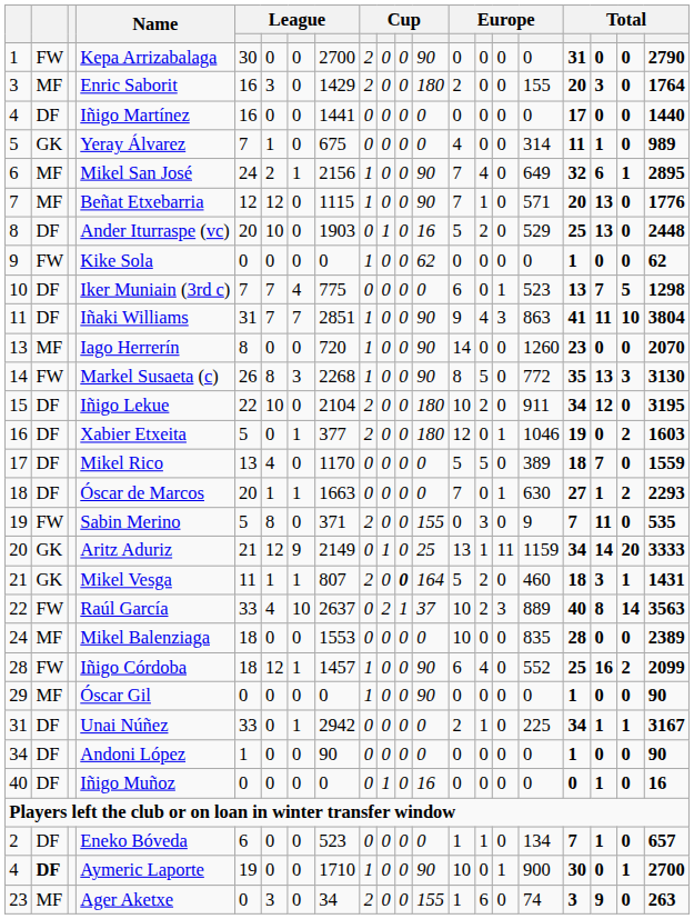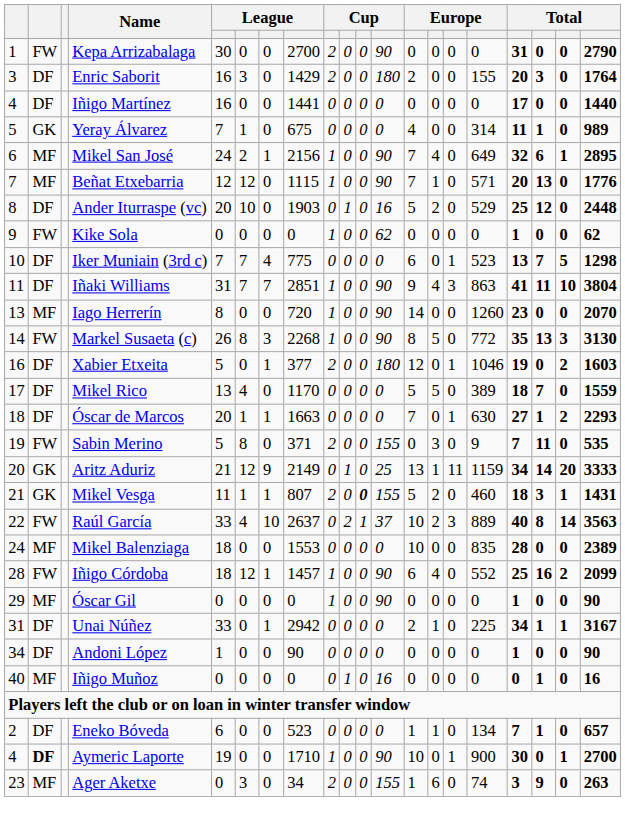Enric Saborit | column 2: MF -> DF
Ander Iturraspe (vc) | column 18: 13 -> 12
- row: 15 | DF | Iñigo Lekue | 22 | 10 | 0 | 2104 | 2 | 0 | 0 | 180 | 10 | 2 | 0 | 911 | 34 | 12 | 0 | 3195
Mikel Vesga | column 12: 164 -> 155
Iñigo Muñoz | column 2: DF -> MF
